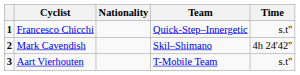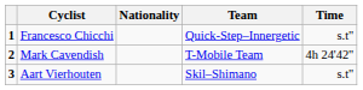Mark Cavendish | Team: Skil–Shimano -> T-Mobile Team
Aart Vierhouten | Team: T-Mobile Team -> Skil–Shimano
